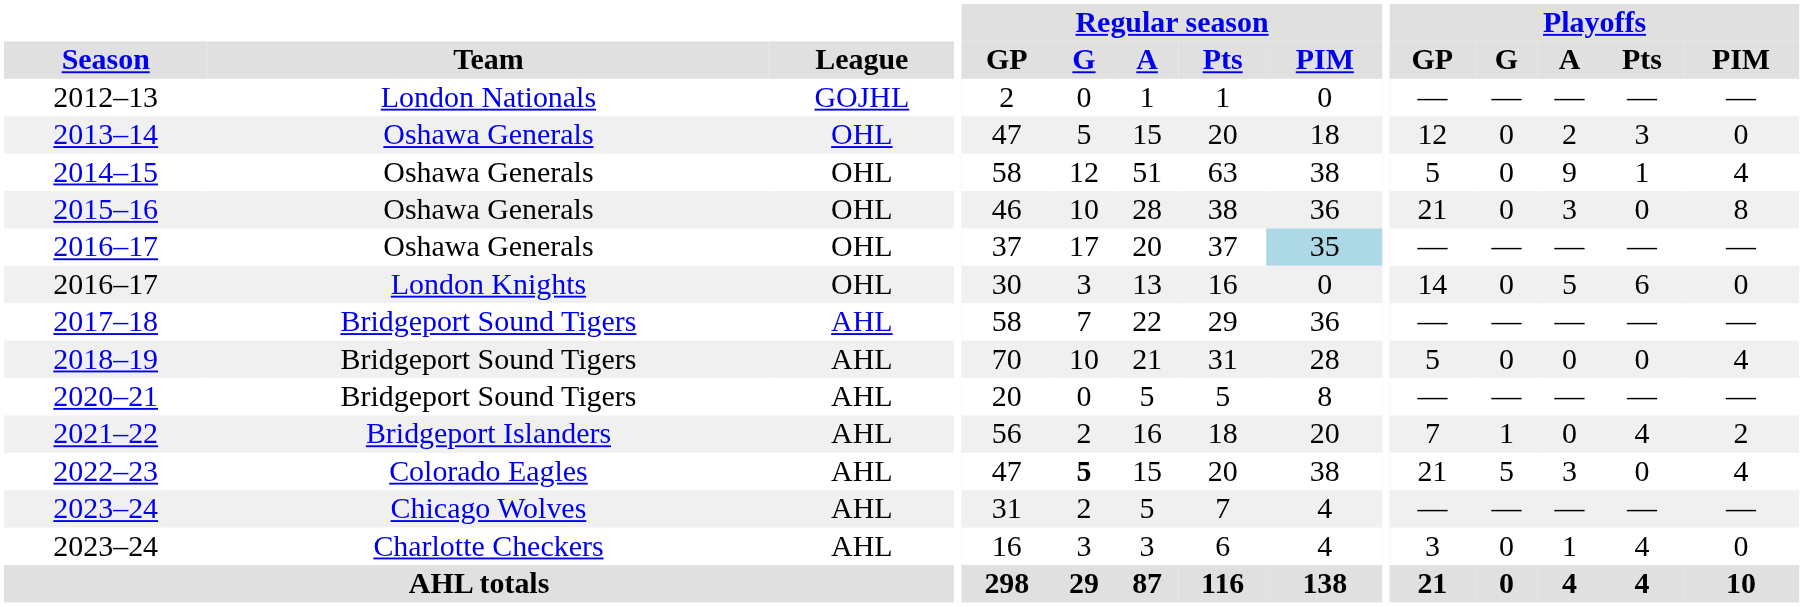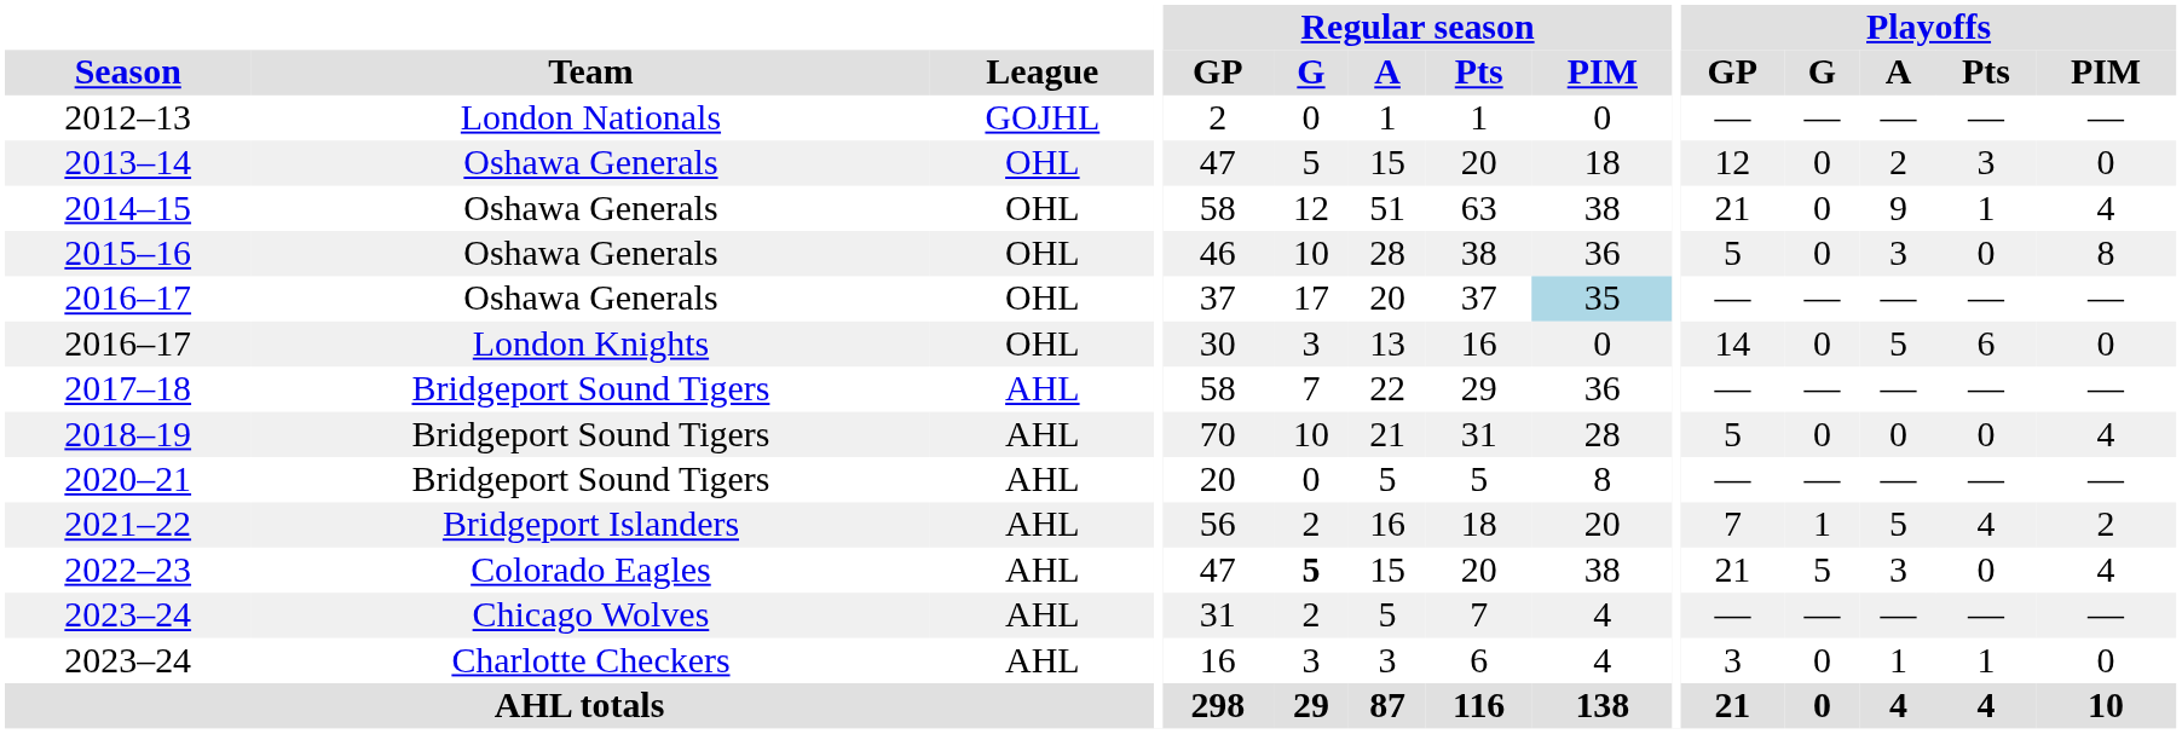2014–15 | Playoffs / GP: 5 -> 21
2015–16 | Playoffs / GP: 21 -> 5
2021–22 | Playoffs / A: 0 -> 5
2023–24 / Charlotte Checkers | Playoffs / Pts: 4 -> 1
